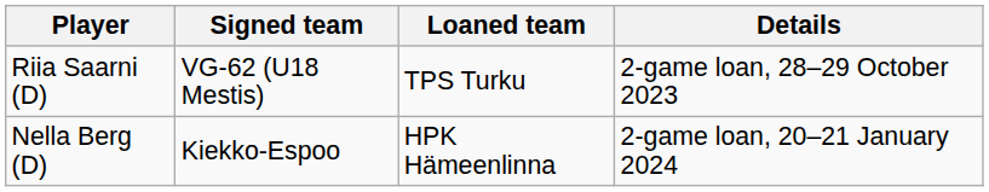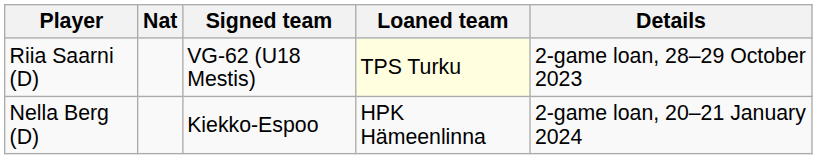+ column: Nat
Riia Saarni (D) | Loaned team: no background -> lightyellow background
